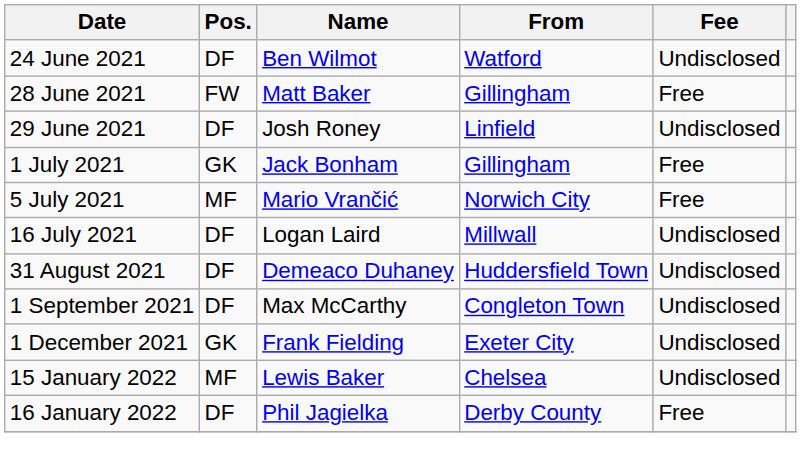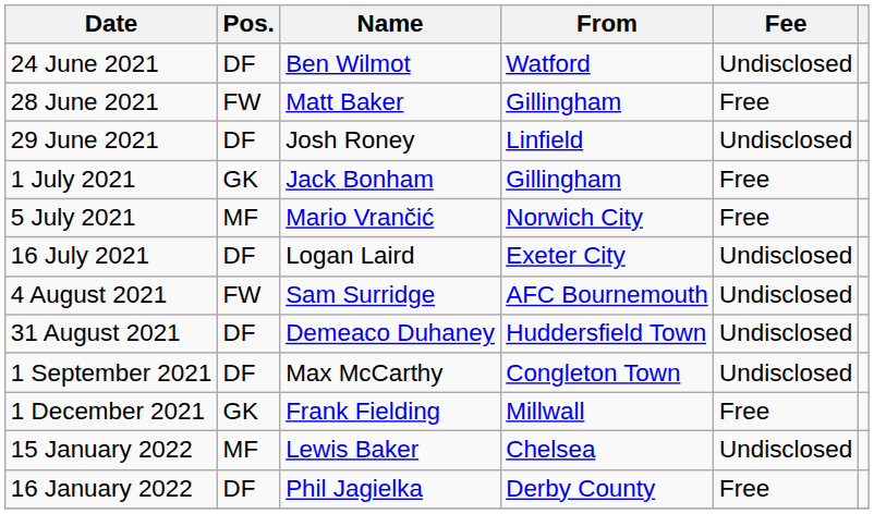16 July 2021 | From: Millwall -> Exeter City
+ row: 4 August 2021 | FW | Sam Surridge | AFC Bournemouth | Undisclosed
1 December 2021 | From: Exeter City -> Millwall
1 December 2021 | Fee: Undisclosed -> Free
